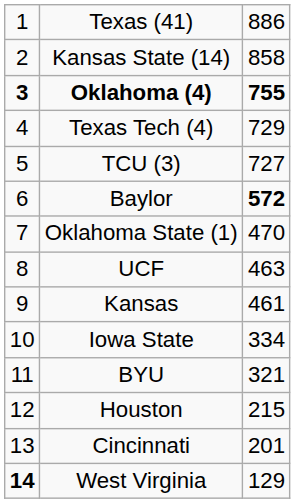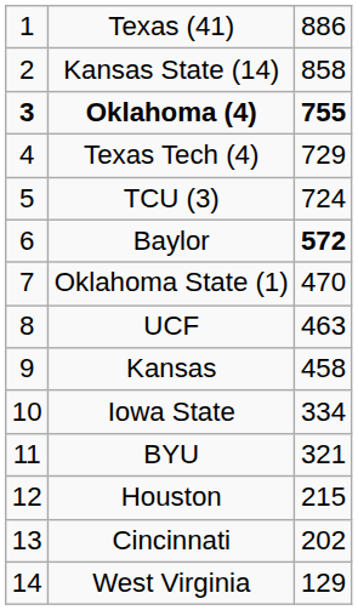TCU (3) | column 3: 727 -> 724
Kansas | column 3: 461 -> 458
Cincinnati | column 3: 201 -> 202
West Virginia | column 1: bold -> normal
